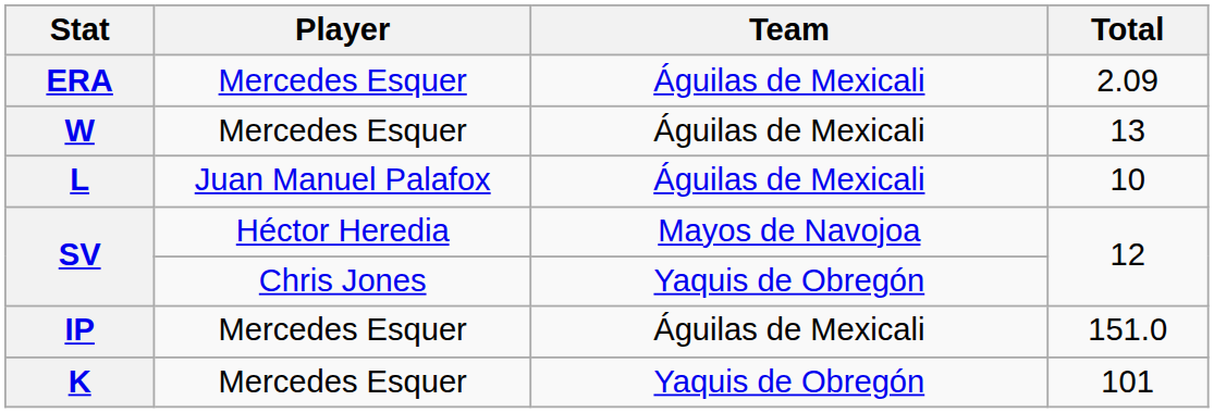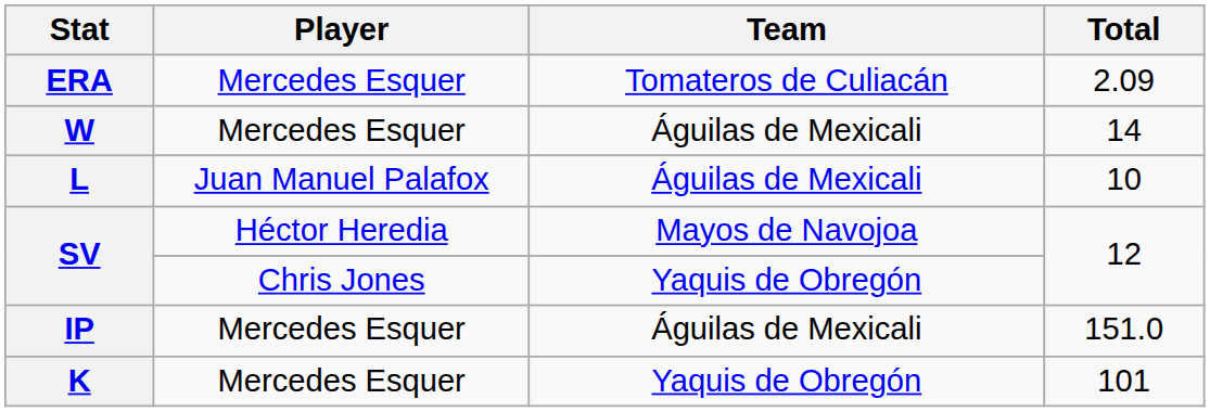ERA | Team: Águilas de Mexicali -> Tomateros de Culiacán
W | Total: 13 -> 14
